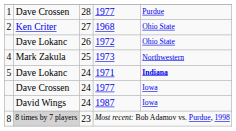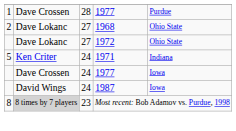1968 | column 2: Ken Criter -> Dave Lokanc
1972 | column 3: 26 -> 27
- row: 4 | Mark Zakula | 25 | 1973 | Northwestern
1971 | column 2: Dave Lokanc -> Ken Criter
1971 | column 5: bold -> normal
